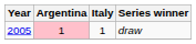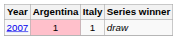draw | Year: 2005 -> 2007
